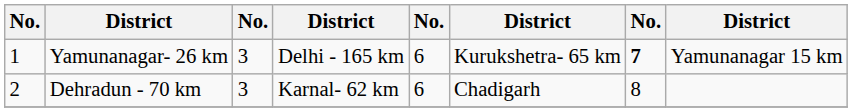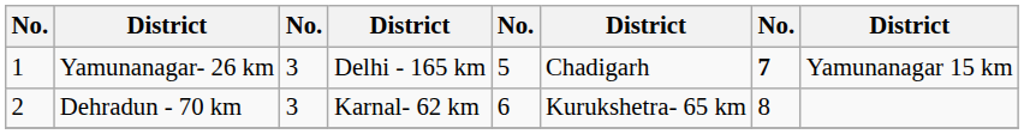Yamunanagar- 26 km | column 5: 6 -> 5
Yamunanagar- 26 km | column 6: Kurukshetra- 65 km -> Chadigarh
Dehradun - 70 km | column 6: Chadigarh -> Kurukshetra- 65 km
